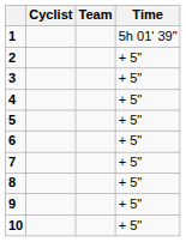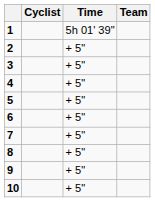columns swapped: Team <-> Time
